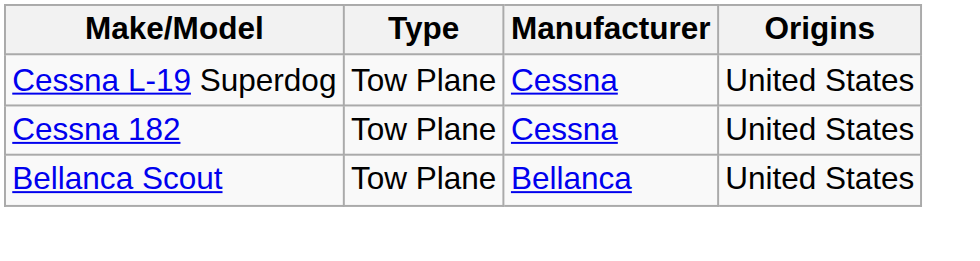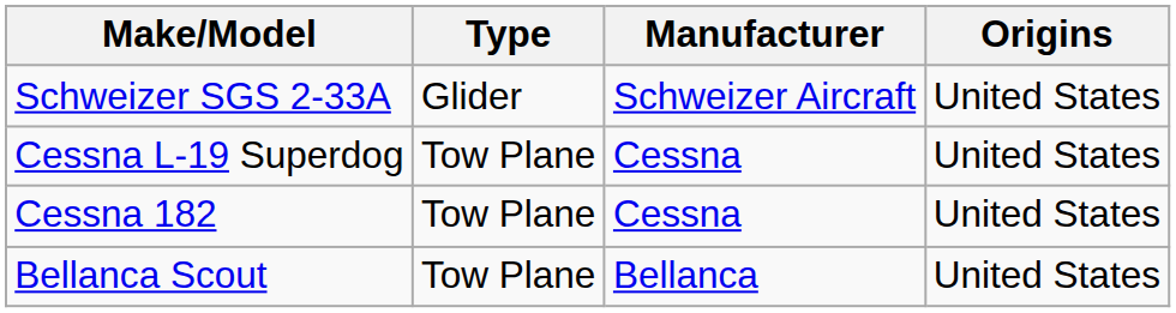+ row: Schweizer SGS 2-33A | Glider | Schweizer Aircraft | United States
